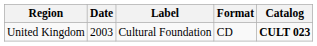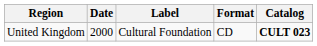United Kingdom | Date: 2003 -> 2000
